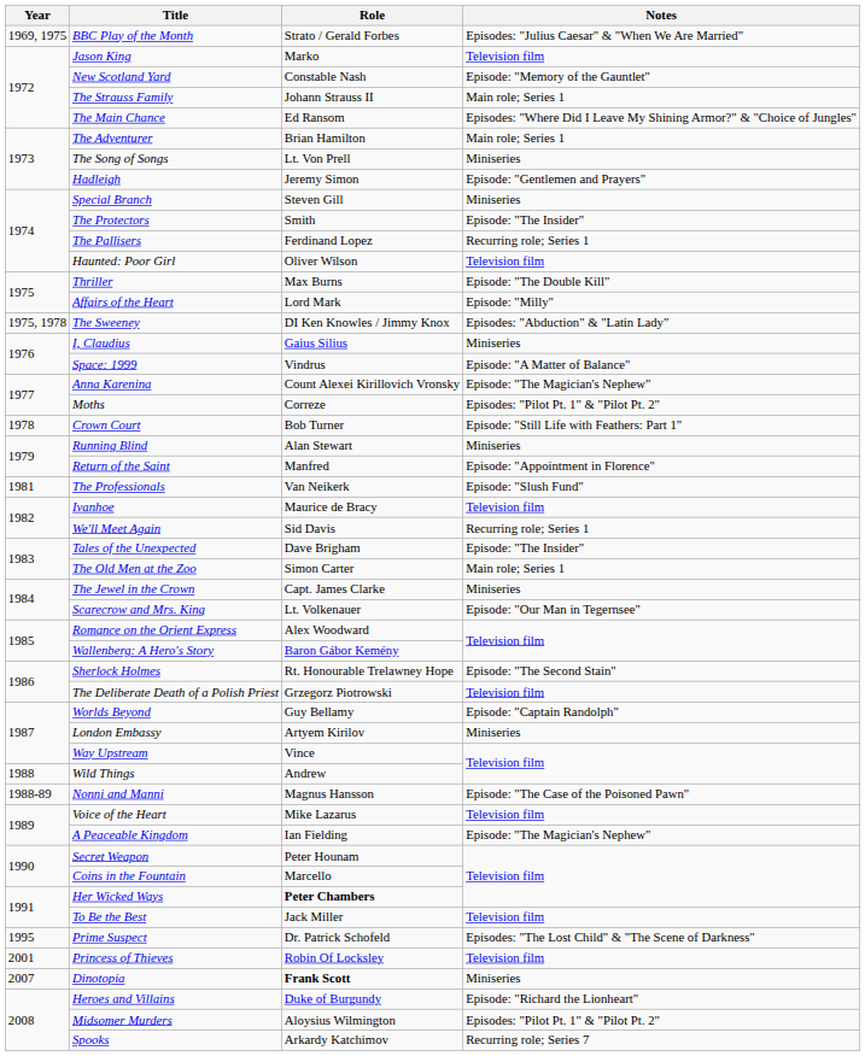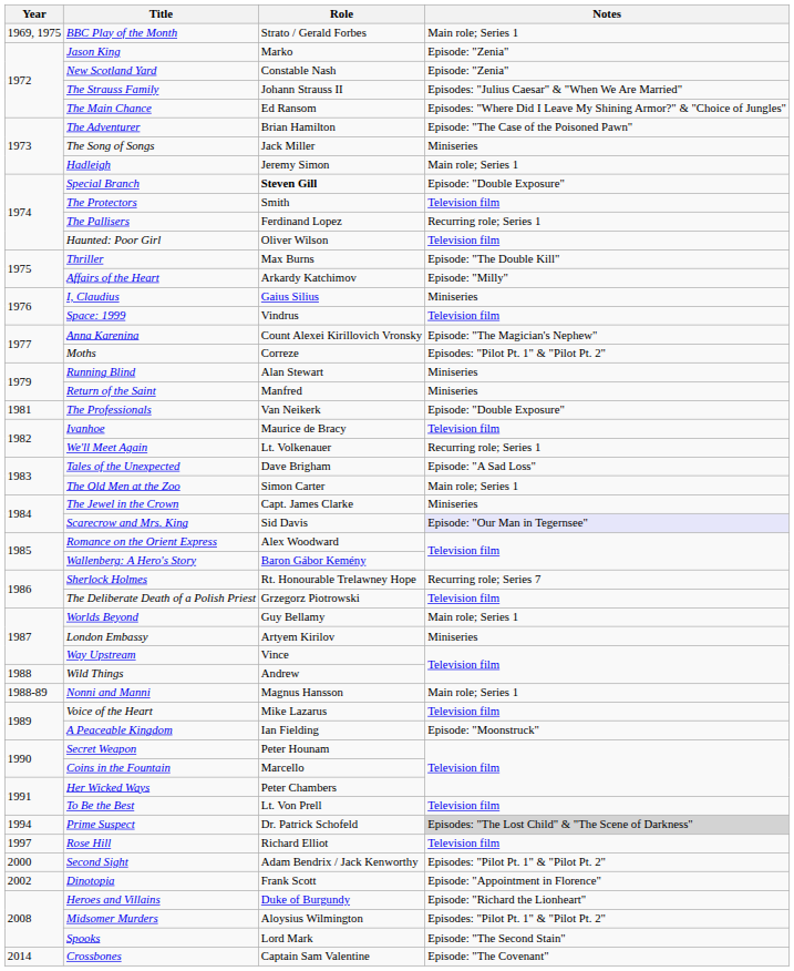BBC Play of the Month | Notes: Episodes: "Julius Caesar" & "When We Are Married" -> Main role; Series 1
Jason King | Notes: Television film -> Episode: "Zenia"
New Scotland Yard | Notes: Episode: "Memory of the Gauntlet" -> Episode: "Zenia"
The Strauss Family | Notes: Main role; Series 1 -> Episodes: "Julius Caesar" & "When We Are Married"
The Adventurer | Notes: Main role; Series 1 -> Episode: "The Case of the Poisoned Pawn"
The Song of Songs | Role: Lt. Von Prell -> Jack Miller
Hadleigh | Notes: Episode: "Gentlemen and Prayers" -> Main role; Series 1
Special Branch | Role: normal -> bold
Special Branch | Notes: Miniseries -> Episode: "Double Exposure"
The Protectors | Notes: Episode: "The Insider" -> Television film
Affairs of the Heart | Role: Lord Mark -> Arkardy Katchimov
- row: 1975, 1978 | The Sweeney | DI Ken Knowles / Jimmy Knox | Episodes: "Abduction" & "Latin Lady"
Space: 1999 | Notes: Episode: "A Matter of Balance" -> Television film
- row: 1978 | Crown Court | Bob Turner | Episode: "Still Life with Feathers: Part 1"
Return of the Saint | Notes: Episode: "Appointment in Florence" -> Miniseries
The Professionals | Notes: Episode: "Slush Fund" -> Episode: "Double Exposure"
We'll Meet Again | Role: Sid Davis -> Lt. Volkenauer
Tales of the Unexpected | Notes: Episode: "The Insider" -> Episode: "A Sad Loss"
Scarecrow and Mrs. King | Role: Lt. Volkenauer -> Sid Davis
Scarecrow and Mrs. King | Notes: no background -> lavender background
Sherlock Holmes | Notes: Episode: "The Second Stain" -> Recurring role; Series 7
Worlds Beyond | Notes: Episode: "Captain Randolph" -> Main role; Series 1
Nonni and Manni | Notes: Episode: "The Case of the Poisoned Pawn" -> Main role; Series 1
A Peaceable Kingdom | Notes: Episode: "The Magician's Nephew" -> Episode: "Moonstruck"
Her Wicked Ways | Role: bold -> normal
To Be the Best | Role: Jack Miller -> Lt. Von Prell
Prime Suspect | Year: 1995 -> 1994
Prime Suspect | Notes: no background -> lightgrey background
+ row: 1997 | Rose Hill | Richard Elliot | Television film
+ row: 2000 | Second Sight | Adam Bendrix / Jack Kenworthy | Episodes: "Pilot Pt. 1" & "Pilot Pt. 2"
- row: 2001 | Princess of Thieves | Robin Of Locksley | Television film
Dinotopia | Year: 2007 -> 2002
Dinotopia | Role: bold -> normal
Dinotopia | Notes: Miniseries -> Episode: "Appointment in Florence"
Spooks | Role: Arkardy Katchimov -> Lord Mark
Spooks | Notes: Recurring role; Series 7 -> Episode: "The Second Stain"
+ row: 2014 | Crossbones | Captain Sam Valentine | Episode: "The Covenant"
